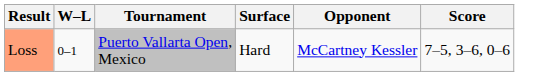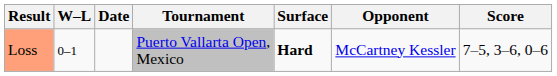+ column: Date
Loss | Surface: normal -> bold
